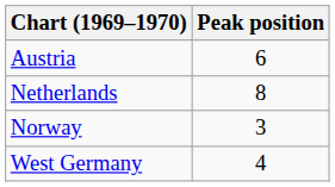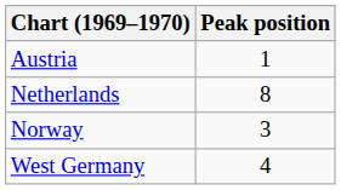Austria | Peak position: 6 -> 1
